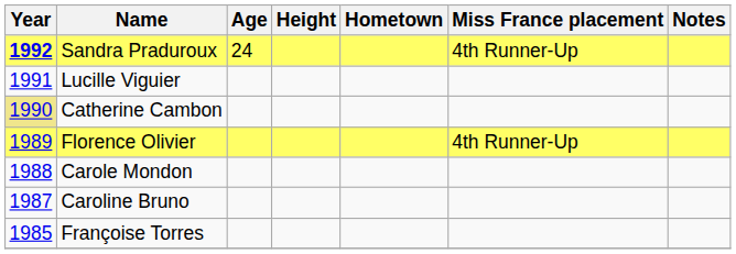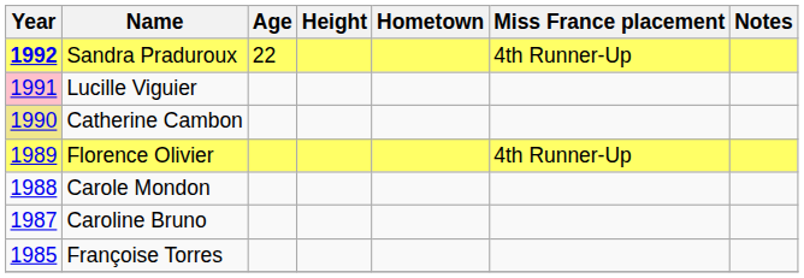Sandra Praduroux | Age: 24 -> 22
Lucille Viguier | Year: no background -> pink background
